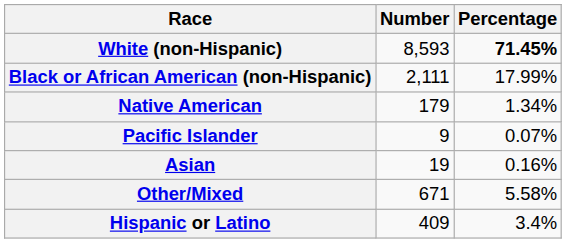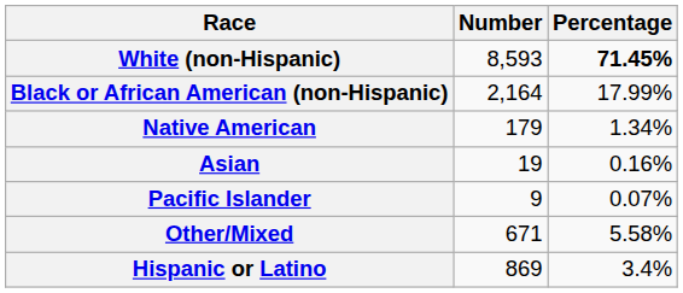Black or African American (non-Hispanic) | Number: 2,111 -> 2,164
rows swapped: Asian <-> Pacific Islander
Hispanic or Latino | Number: 409 -> 869
